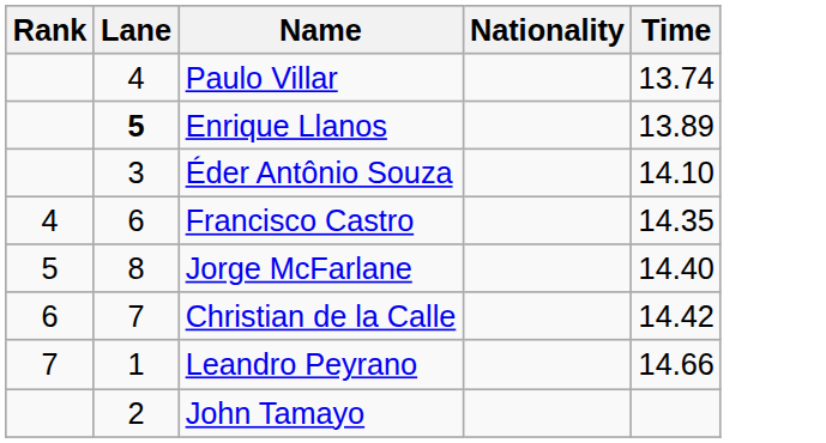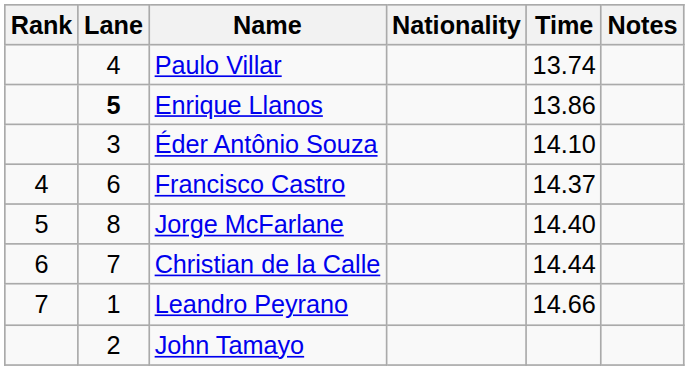+ column: Notes
Enrique Llanos | Time: 13.89 -> 13.86
Francisco Castro | Time: 14.35 -> 14.37
Christian de la Calle | Time: 14.42 -> 14.44
